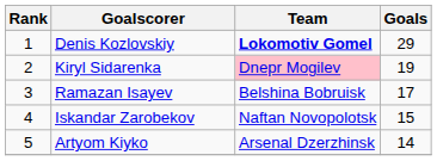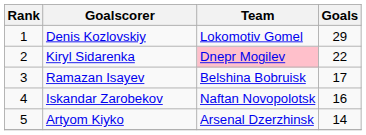Denis Kozlovskiy | Team: bold -> normal
Kiryl Sidarenka | Goals: 19 -> 22
Iskandar Zarobekov | Goals: 15 -> 16
